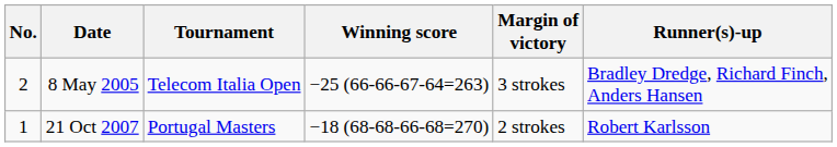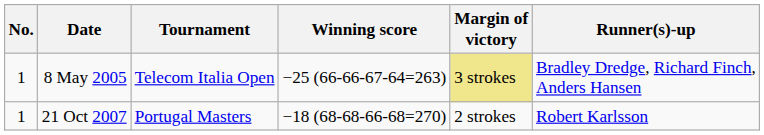8 May 2005 | No.: 2 -> 1
8 May 2005 | Margin of victory: no background -> khaki background
